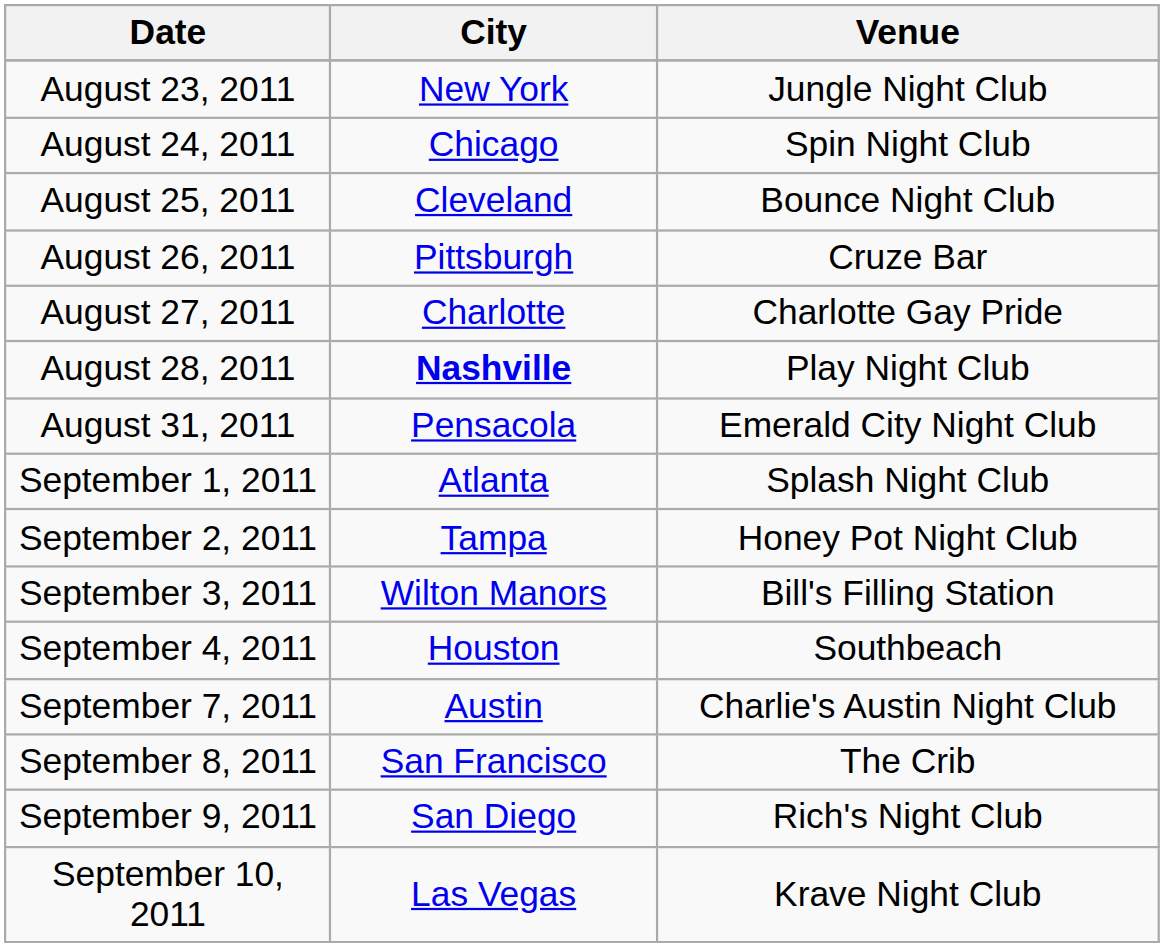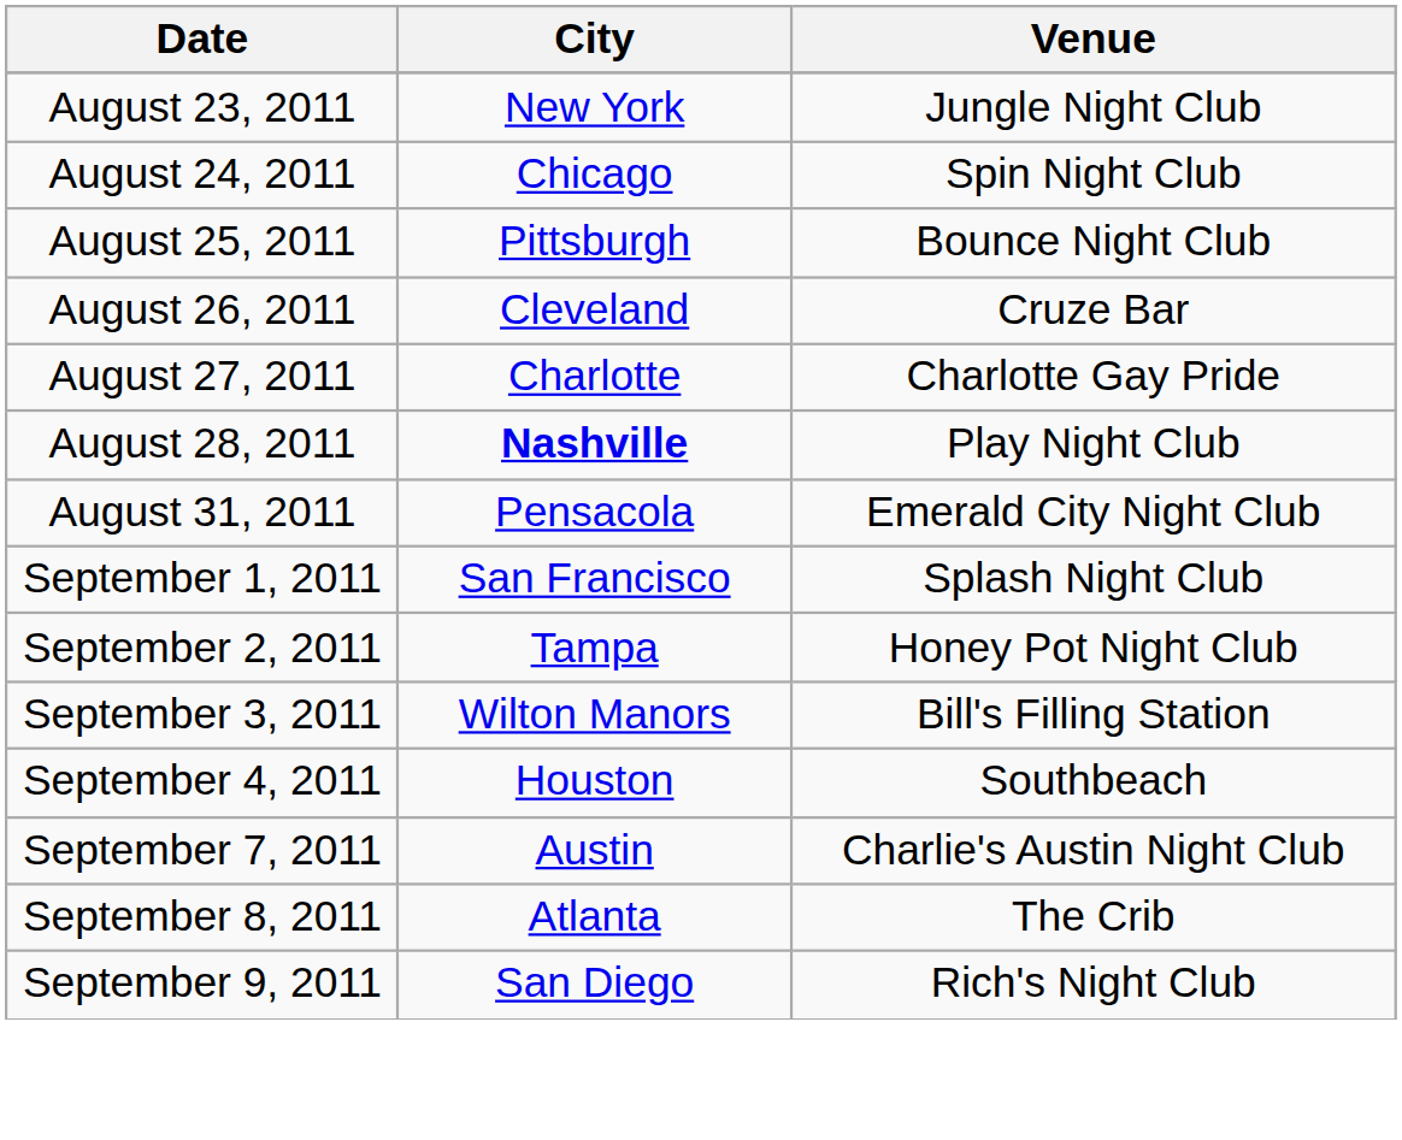August 25, 2011 | City: Cleveland -> Pittsburgh
August 26, 2011 | City: Pittsburgh -> Cleveland
September 1, 2011 | City: Atlanta -> San Francisco
September 8, 2011 | City: San Francisco -> Atlanta
- row: September 10, 2011 | Las Vegas | Krave Night Club
